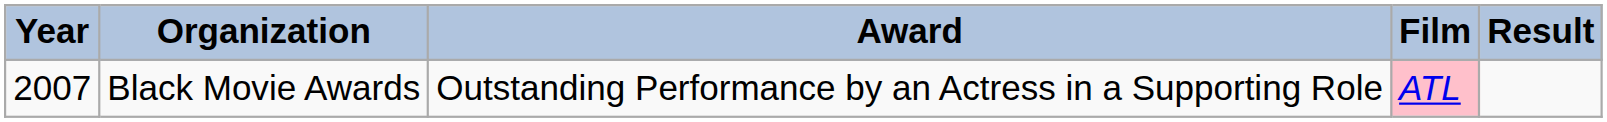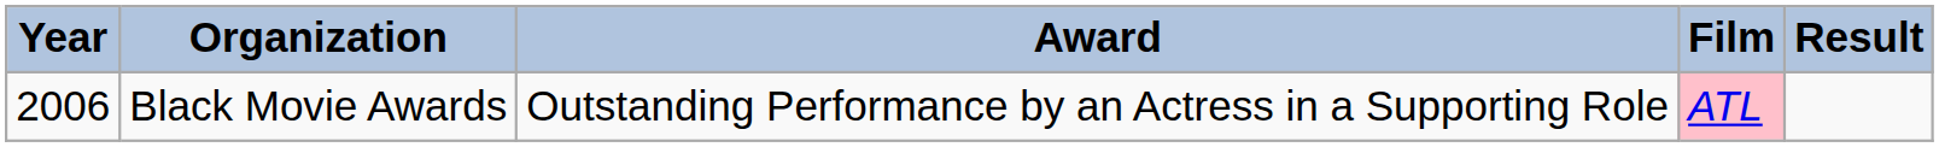Black Movie Awards | Year: 2007 -> 2006
